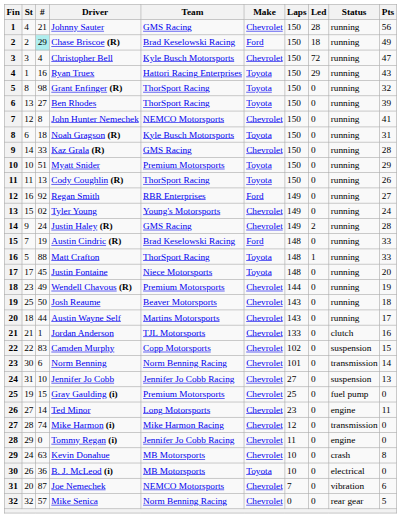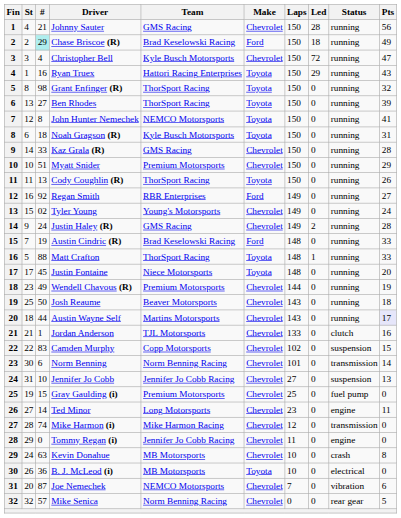John Hunter Nemechek | Make: Chevrolet -> Toyota
Myatt Snider | Make: Toyota -> Chevrolet
Austin Wayne Self | Pts: no background -> lavender background
